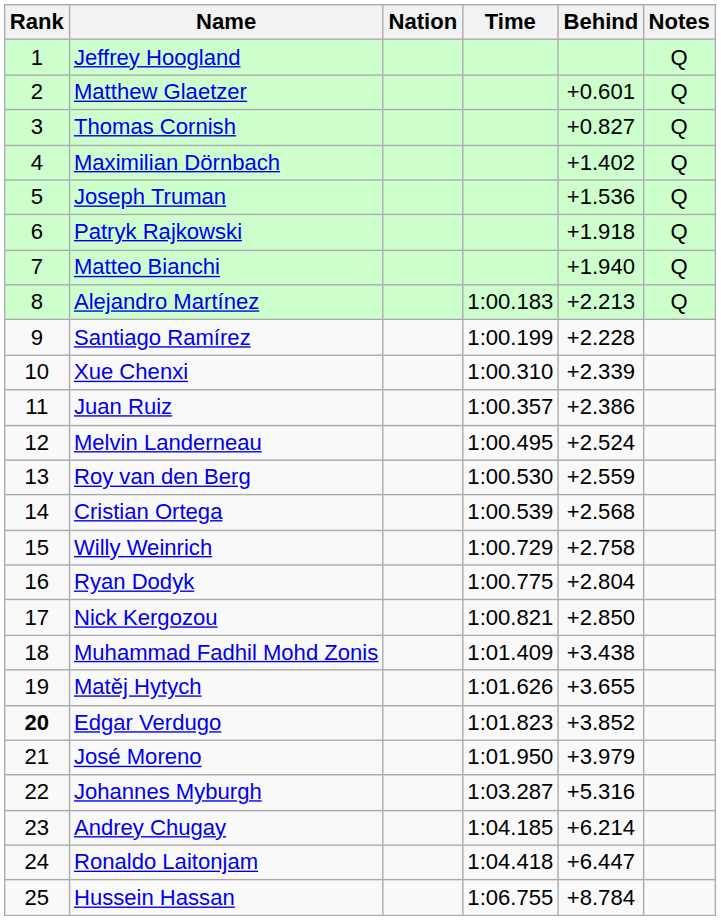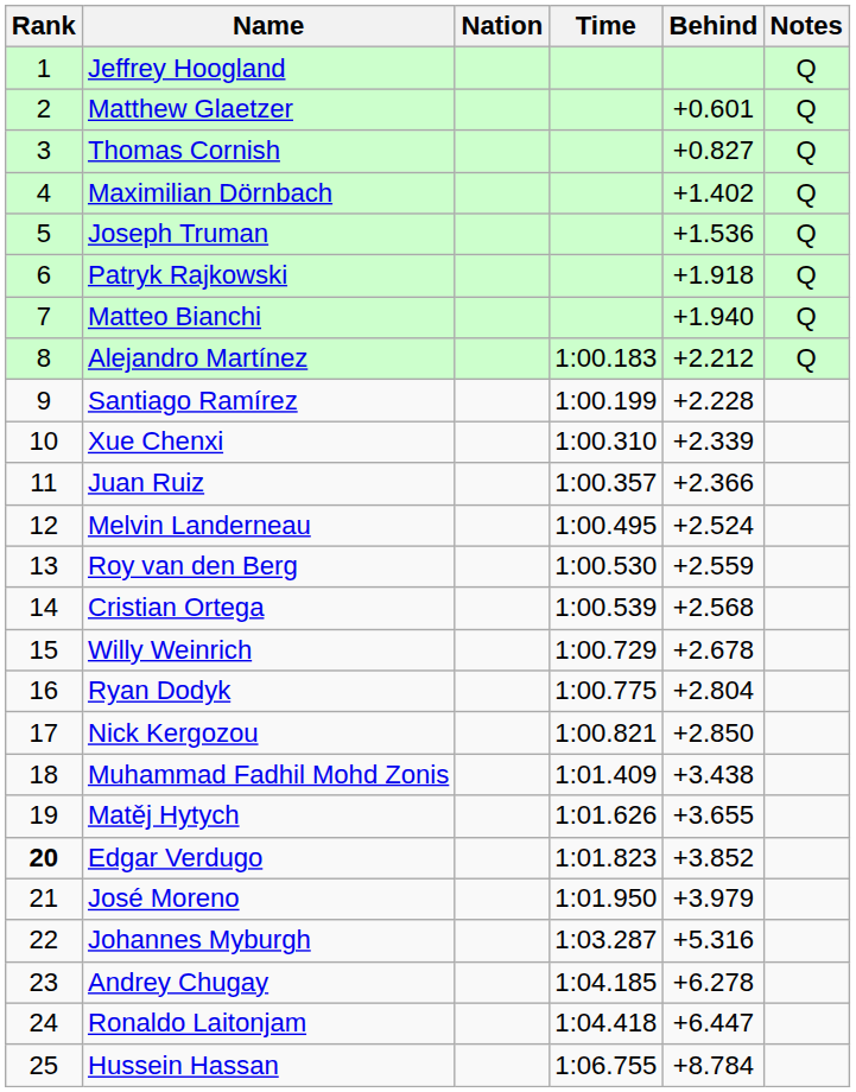Alejandro Martínez | Behind: +2.213 -> +2.212
Juan Ruiz | Behind: +2.386 -> +2.366
Willy Weinrich | Behind: +2.758 -> +2.678
Andrey Chugay | Behind: +6.214 -> +6.278
